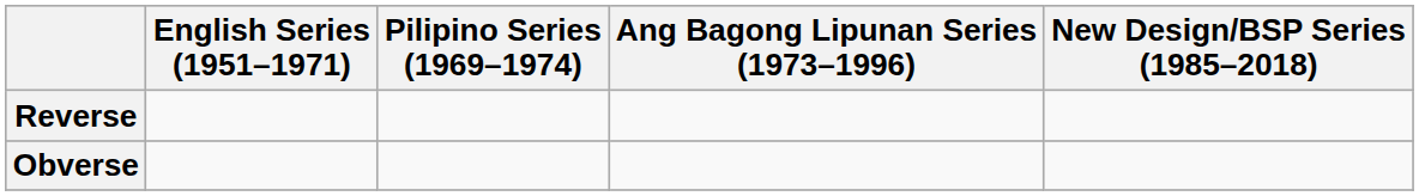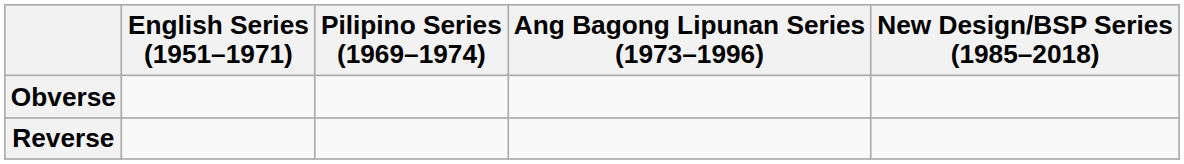rows swapped: Obverse <-> Reverse
